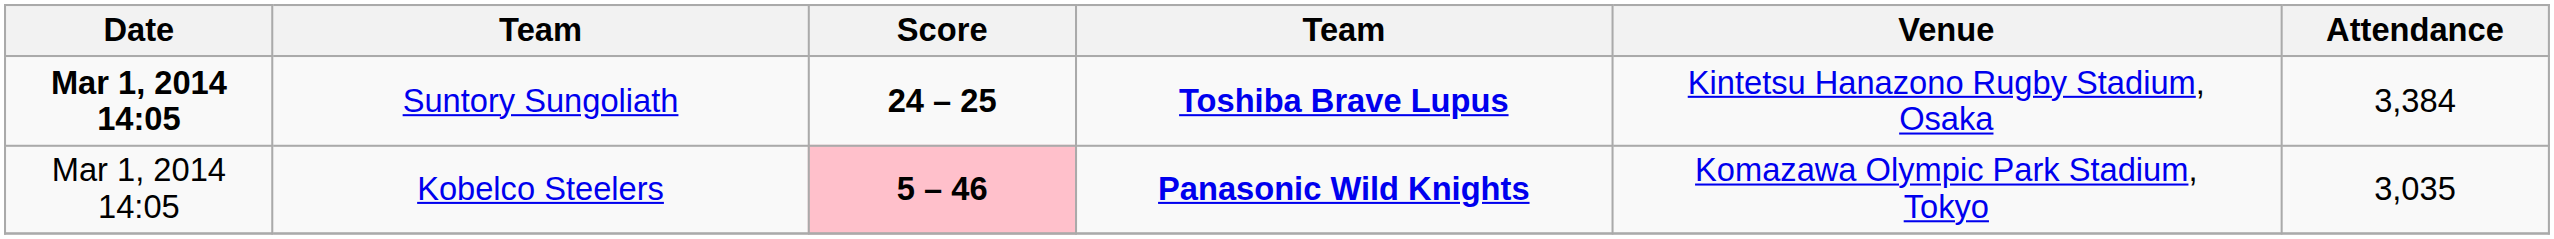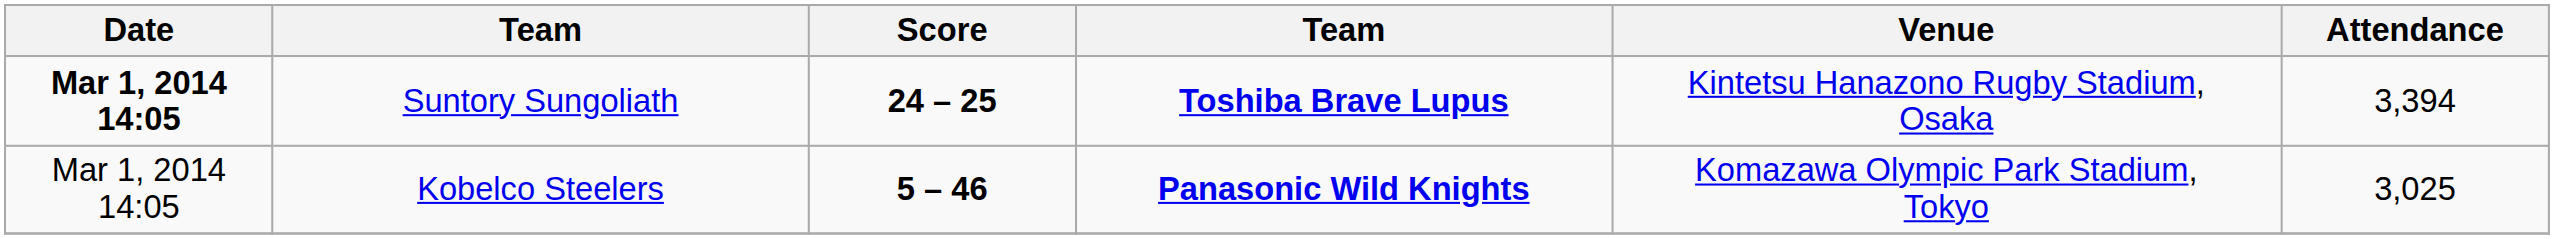Suntory Sungoliath | Attendance: 3,384 -> 3,394
Kobelco Steelers | Score: pink background -> no background
Kobelco Steelers | Attendance: 3,035 -> 3,025
